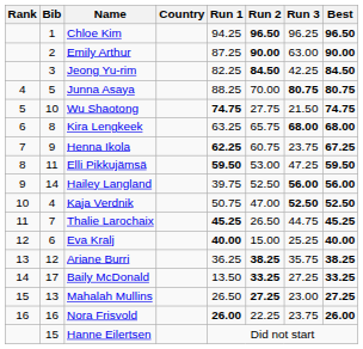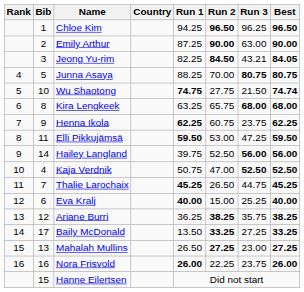Jeong Yu-rim | Run 3: 42.25 -> 43.21
Jeong Yu-rim | Best: 84.50 -> 84.05
Wu Shaotong | Best: 74.75 -> 74.74
Henna Ikola | Best: 67.25 -> 62.25
